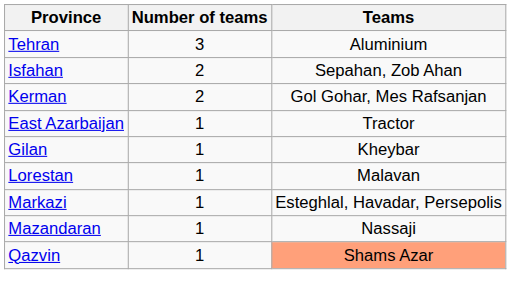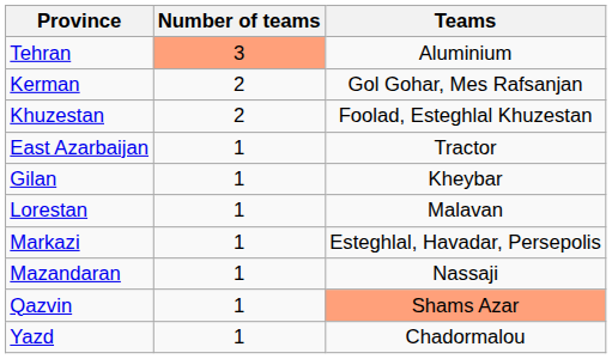Tehran | Number of teams: no background -> lightsalmon background
- row: Isfahan | 2 | Sepahan, Zob Ahan
+ row: Khuzestan | 2 | Foolad, Esteghlal Khuzestan
+ row: Yazd | 1 | Chadormalou
